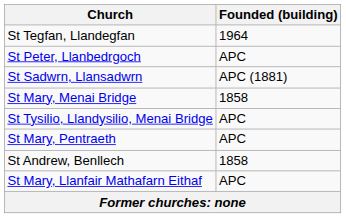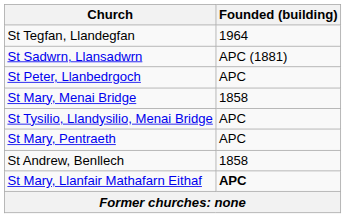rows swapped: St Sadwrn, Llansadwrn <-> St Peter, Llanbedrgoch
St Mary, Llanfair Mathafarn Eithaf | Founded (building): normal -> bold
